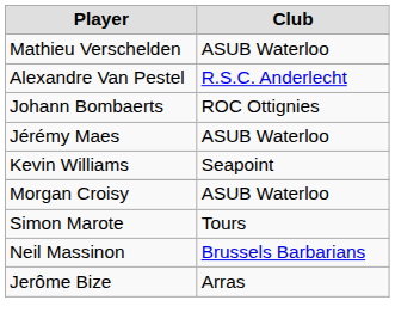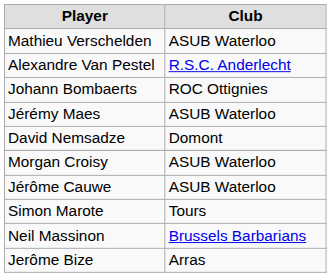- row: Kevin Williams | Seapoint
+ row: David Nemsadze | Domont
+ row: Jérôme Cauwe | ASUB Waterloo
